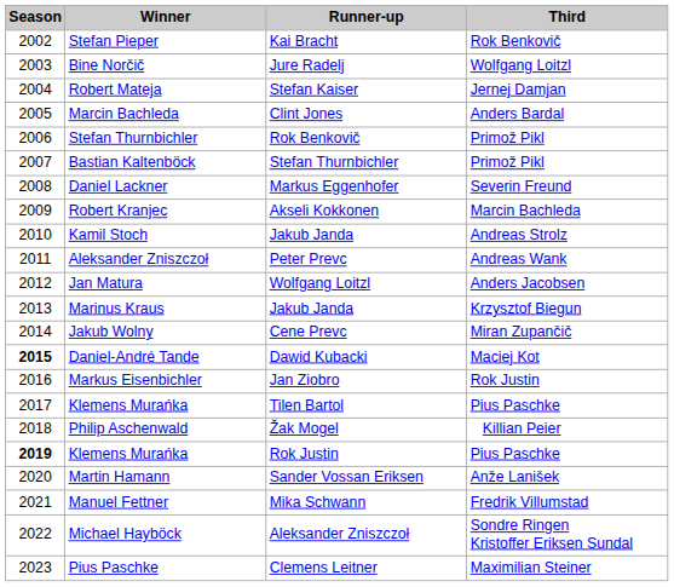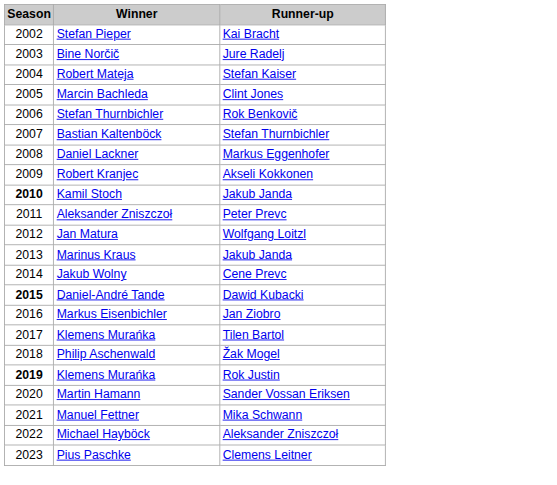- column: Third | Rok Benkovič | Wolfgang Loitzl | Jernej Damjan | Anders Bardal | Primož Pikl | Primož Pikl | Severin Freund | Marcin Bachleda | Andreas Strolz | Andreas Wank | Anders Jacobsen | Krzysztof Biegun | Miran Zupančič | Maciej Kot | Rok Justin | Pius Paschke | Killian Peier | Pius Paschke | Anže Lanišek | Fredrik Villumstad | Sondre Ringen Kristoffer Eriksen Sundal | Maximilian Steiner
Kamil Stoch | Season: normal -> bold
